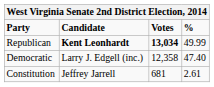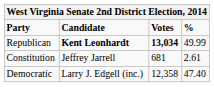rows swapped: Democratic <-> Constitution
